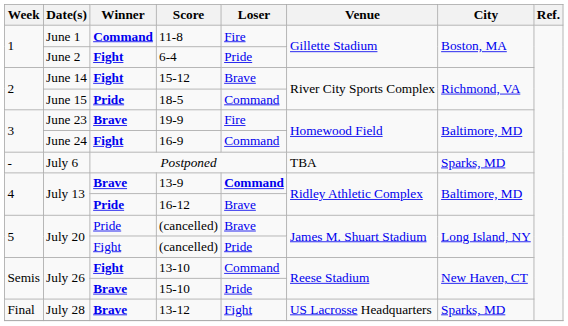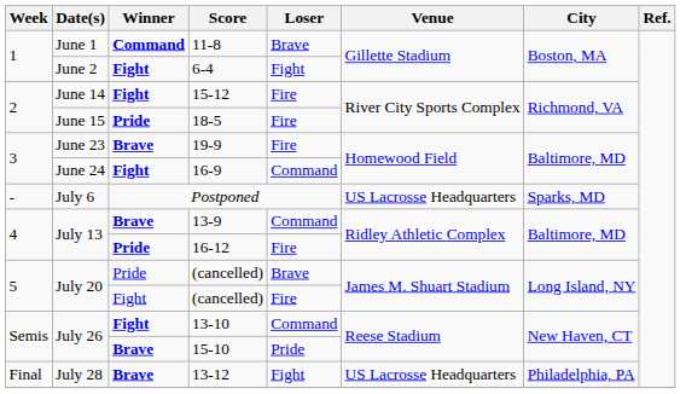11-8 | Loser: Fire -> Brave
6-4 | Loser: Pride -> Fight
15-12 | Loser: Brave -> Fire
18-5 | Loser: Command -> Fire
Postponed | Venue: TBA -> US Lacrosse Headquarters
13-9 | Loser: bold -> normal
16-12 | Loser: Brave -> Fire
Fight / (cancelled) | Loser: Pride -> Fire
13-12 | City: Sparks, MD -> Philadelphia, PA
